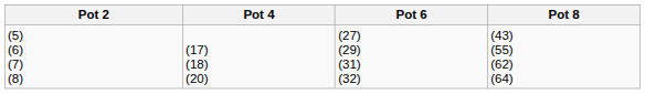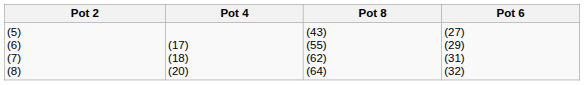columns swapped: Pot 6 <-> Pot 8
